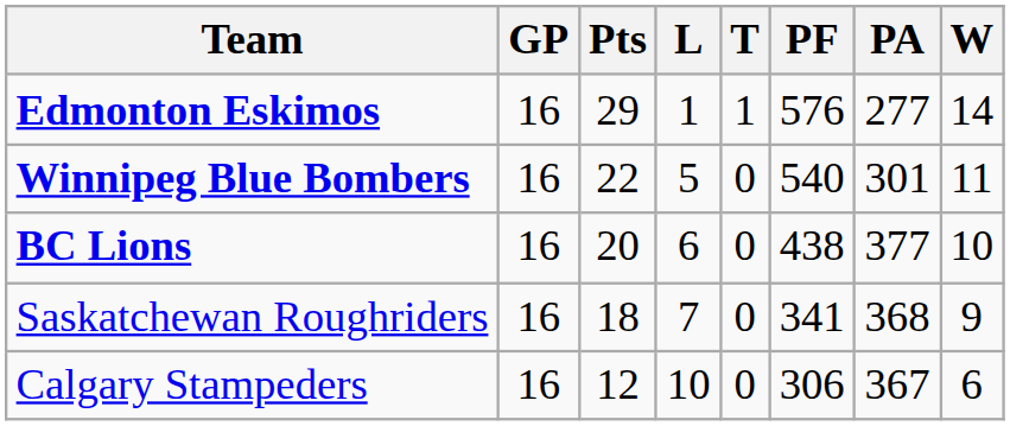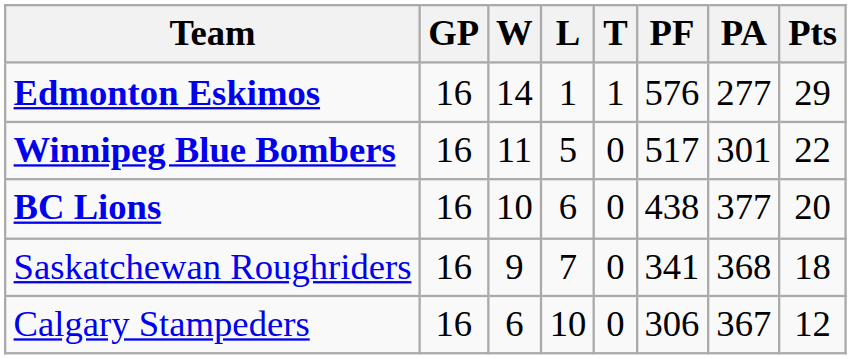columns swapped: W <-> Pts
Winnipeg Blue Bombers | PF: 540 -> 517
